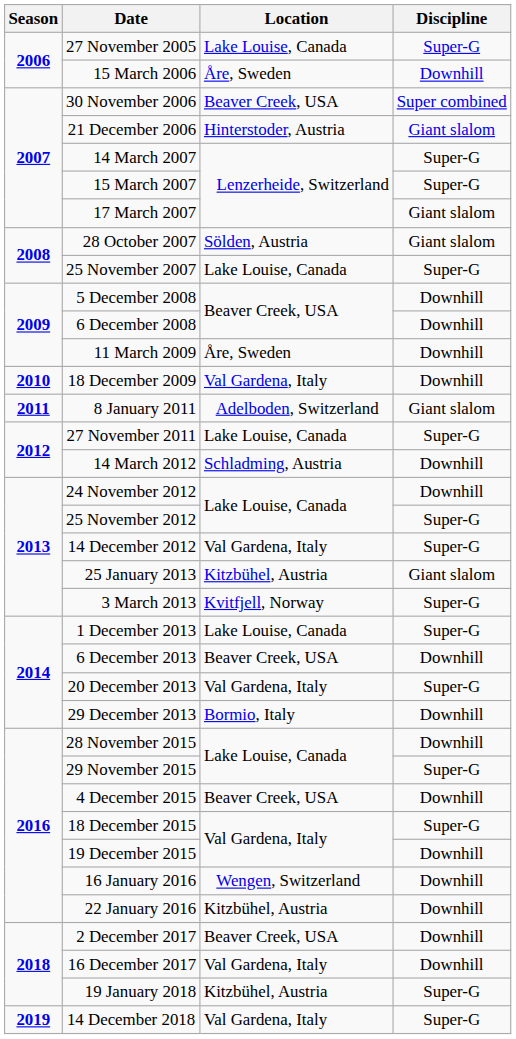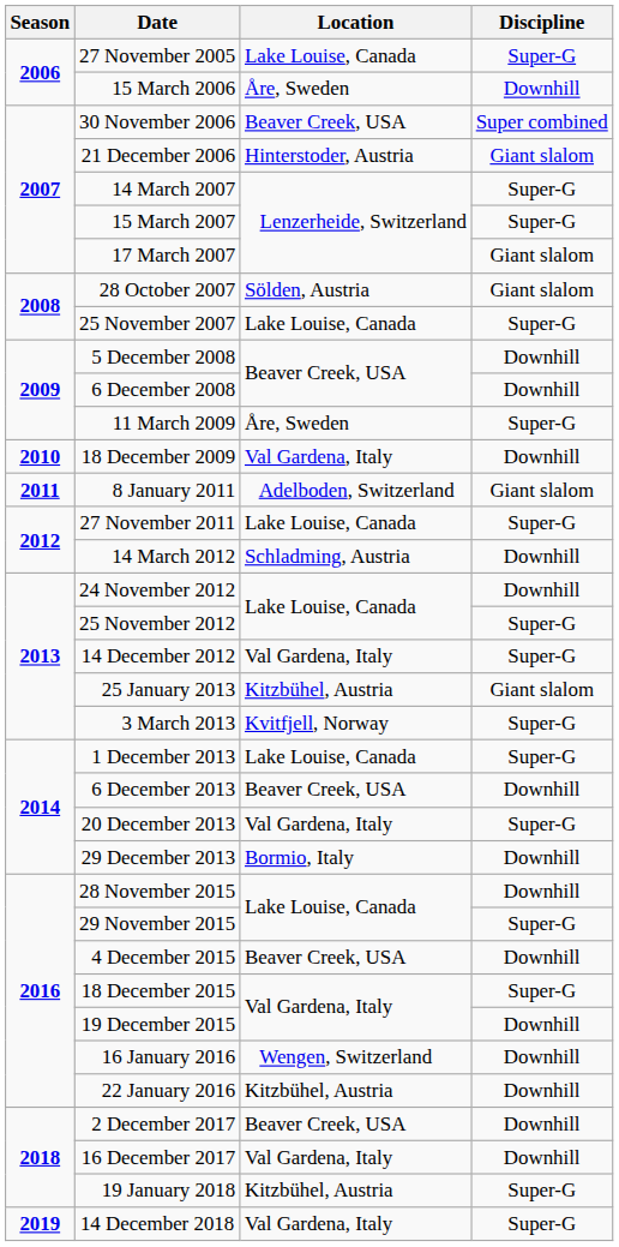11 March 2009 | Discipline: Downhill -> Super-G
